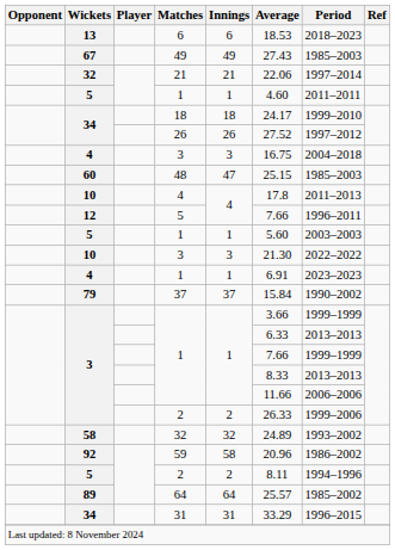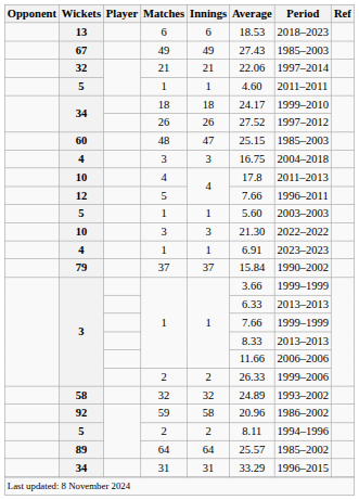rows swapped: 4 / 3 <-> 48
